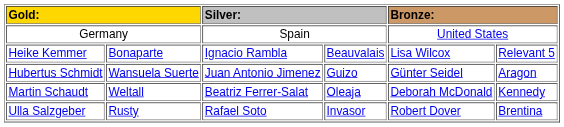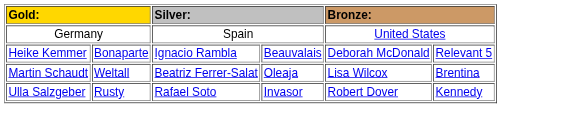Heike Kemmer | column 5: Lisa Wilcox -> Deborah McDonald
- row: Hubertus Schmidt | Wansuela Suerte | Juan Antonio Jimenez | Guizo | Günter Seidel | Aragon
Martin Schaudt | column 5: Deborah McDonald -> Lisa Wilcox
Martin Schaudt | column 6: Kennedy -> Brentina
Ulla Salzgeber | column 6: Brentina -> Kennedy
